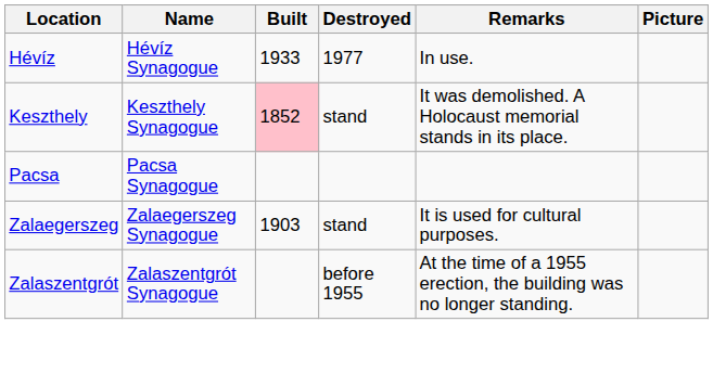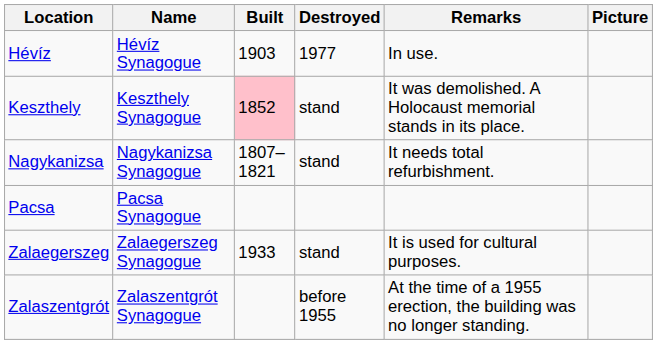Hévíz | Built: 1933 -> 1903
+ row: Nagykanizsa | Nagykanizsa Synagogue | 1807–1821 | stand | It needs total refurbishment.
Zalaegerszeg | Built: 1903 -> 1933
